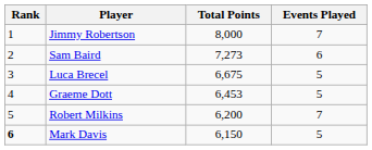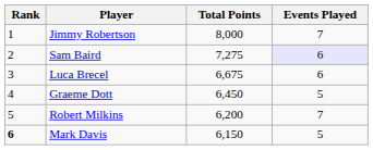Sam Baird | Total Points: 7,273 -> 7,275
Sam Baird | Events Played: no background -> lavender background
Luca Brecel | Events Played: 5 -> 6
Graeme Dott | Total Points: 6,453 -> 6,450
